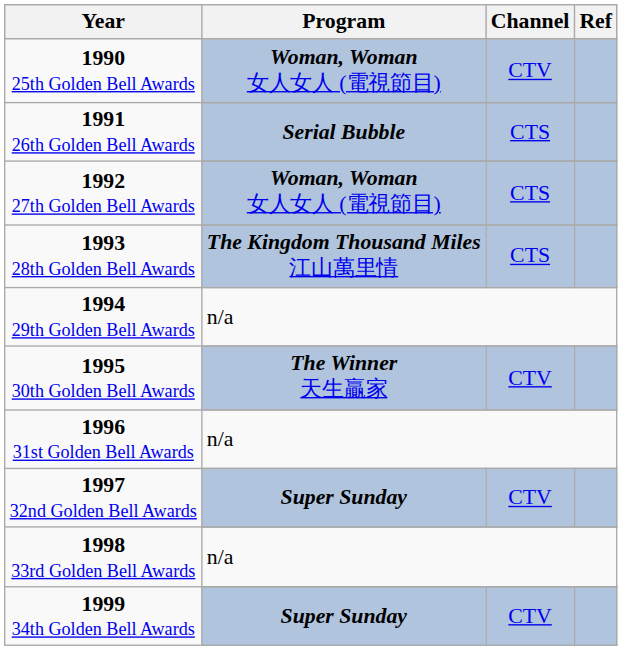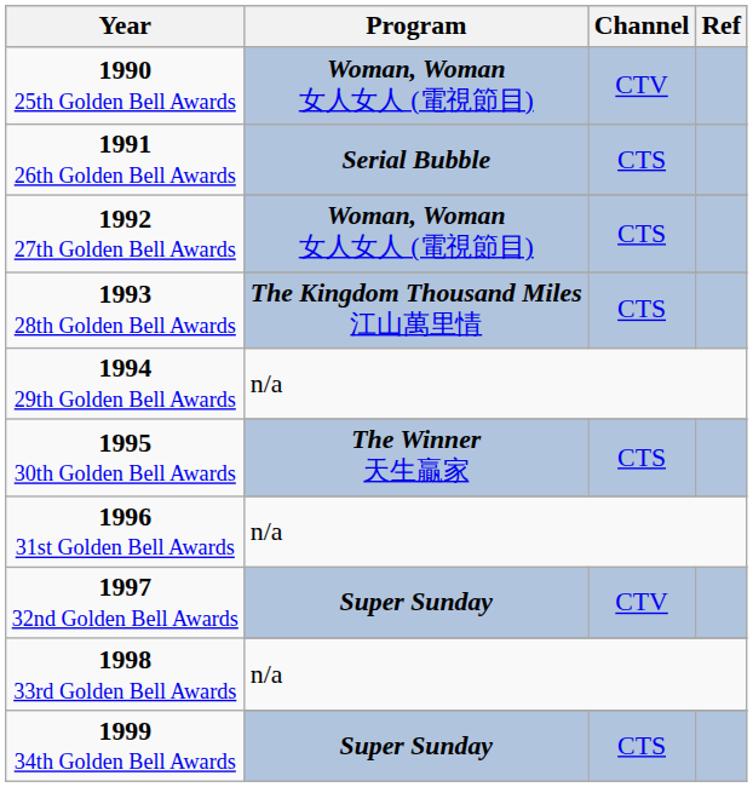1995 30th Golden Bell Awards / The Winner 天生贏家 | Channel: CTV -> CTS
1999 34th Golden Bell Awards / Super Sunday | Channel: CTV -> CTS
